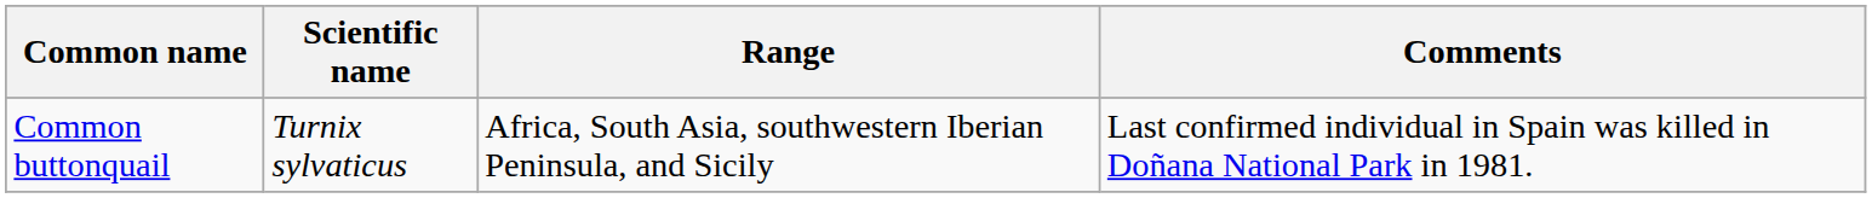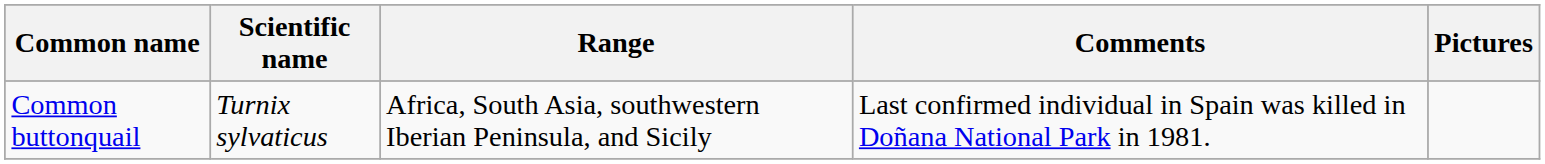+ column: Pictures
